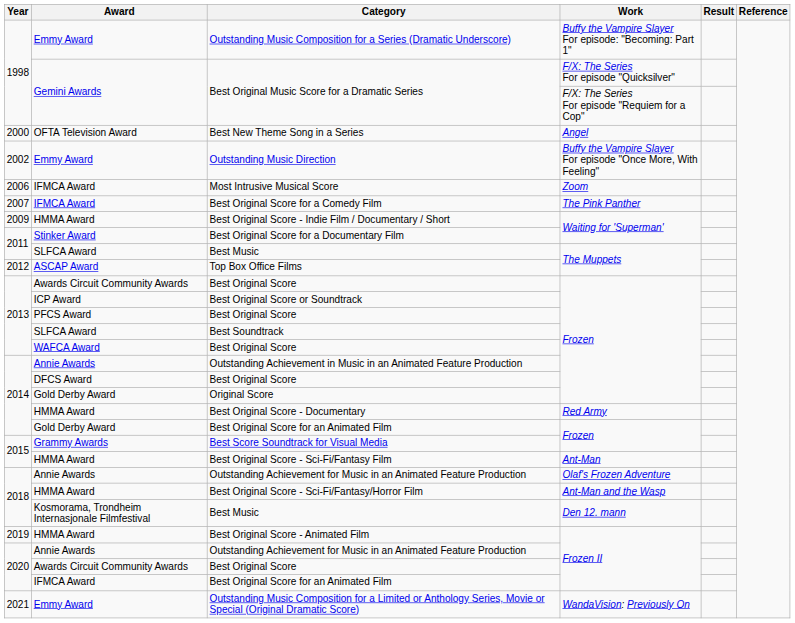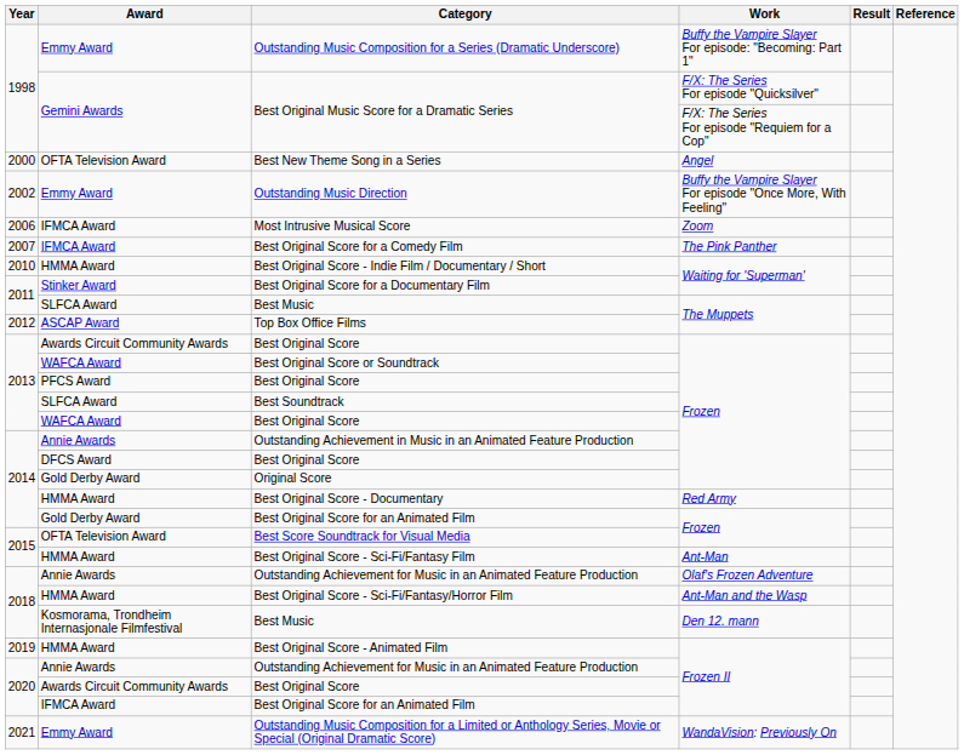Best Original Score - Indie Film / Documentary / Short | Year: 2009 -> 2010
Best Original Score or Soundtrack | Award: ICP Award -> WAFCA Award
Best Score Soundtrack for Visual Media | Award: Grammy Awards -> OFTA Television Award
